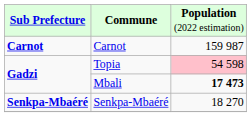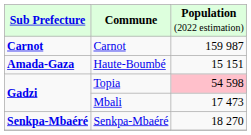+ row: Amada-Gaza | Haute-Boumbé | 15 151
Mbali | column 3: bold -> normal
